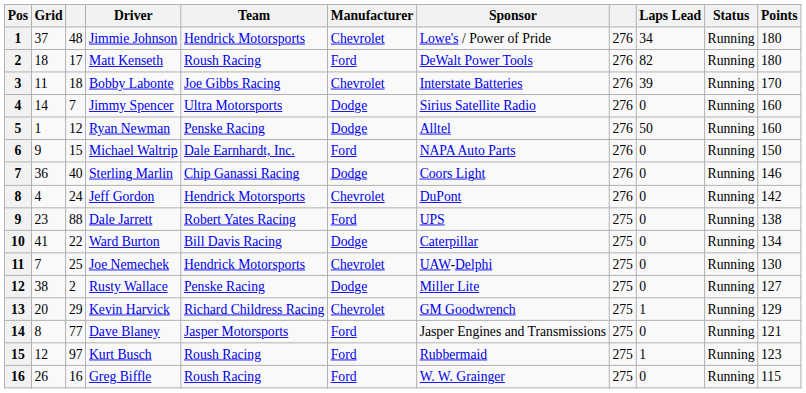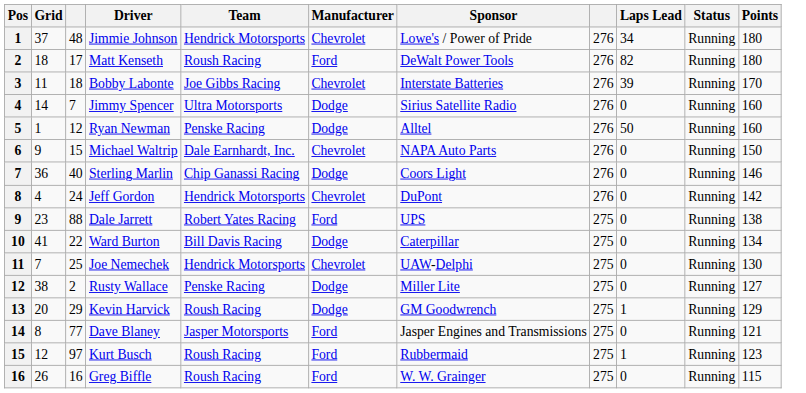Michael Waltrip | Manufacturer: Ford -> Chevrolet
Kevin Harvick | Team: Richard Childress Racing -> Roush Racing
Kevin Harvick | Manufacturer: Chevrolet -> Dodge
